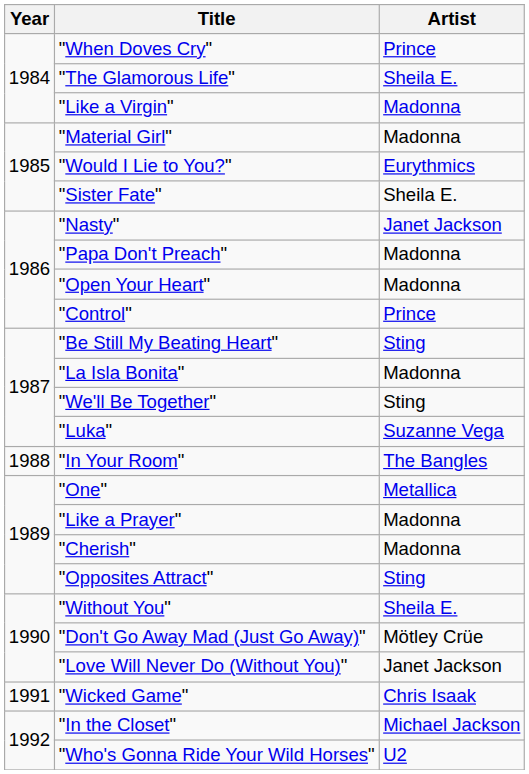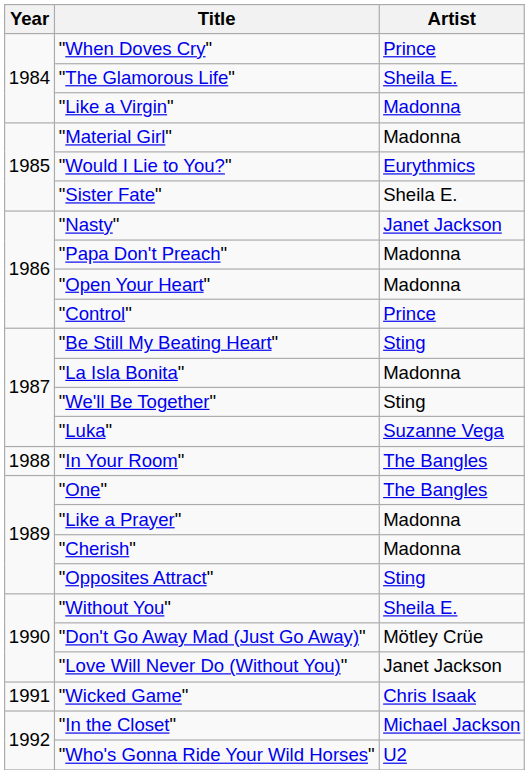"One" | Artist: Metallica -> The Bangles
